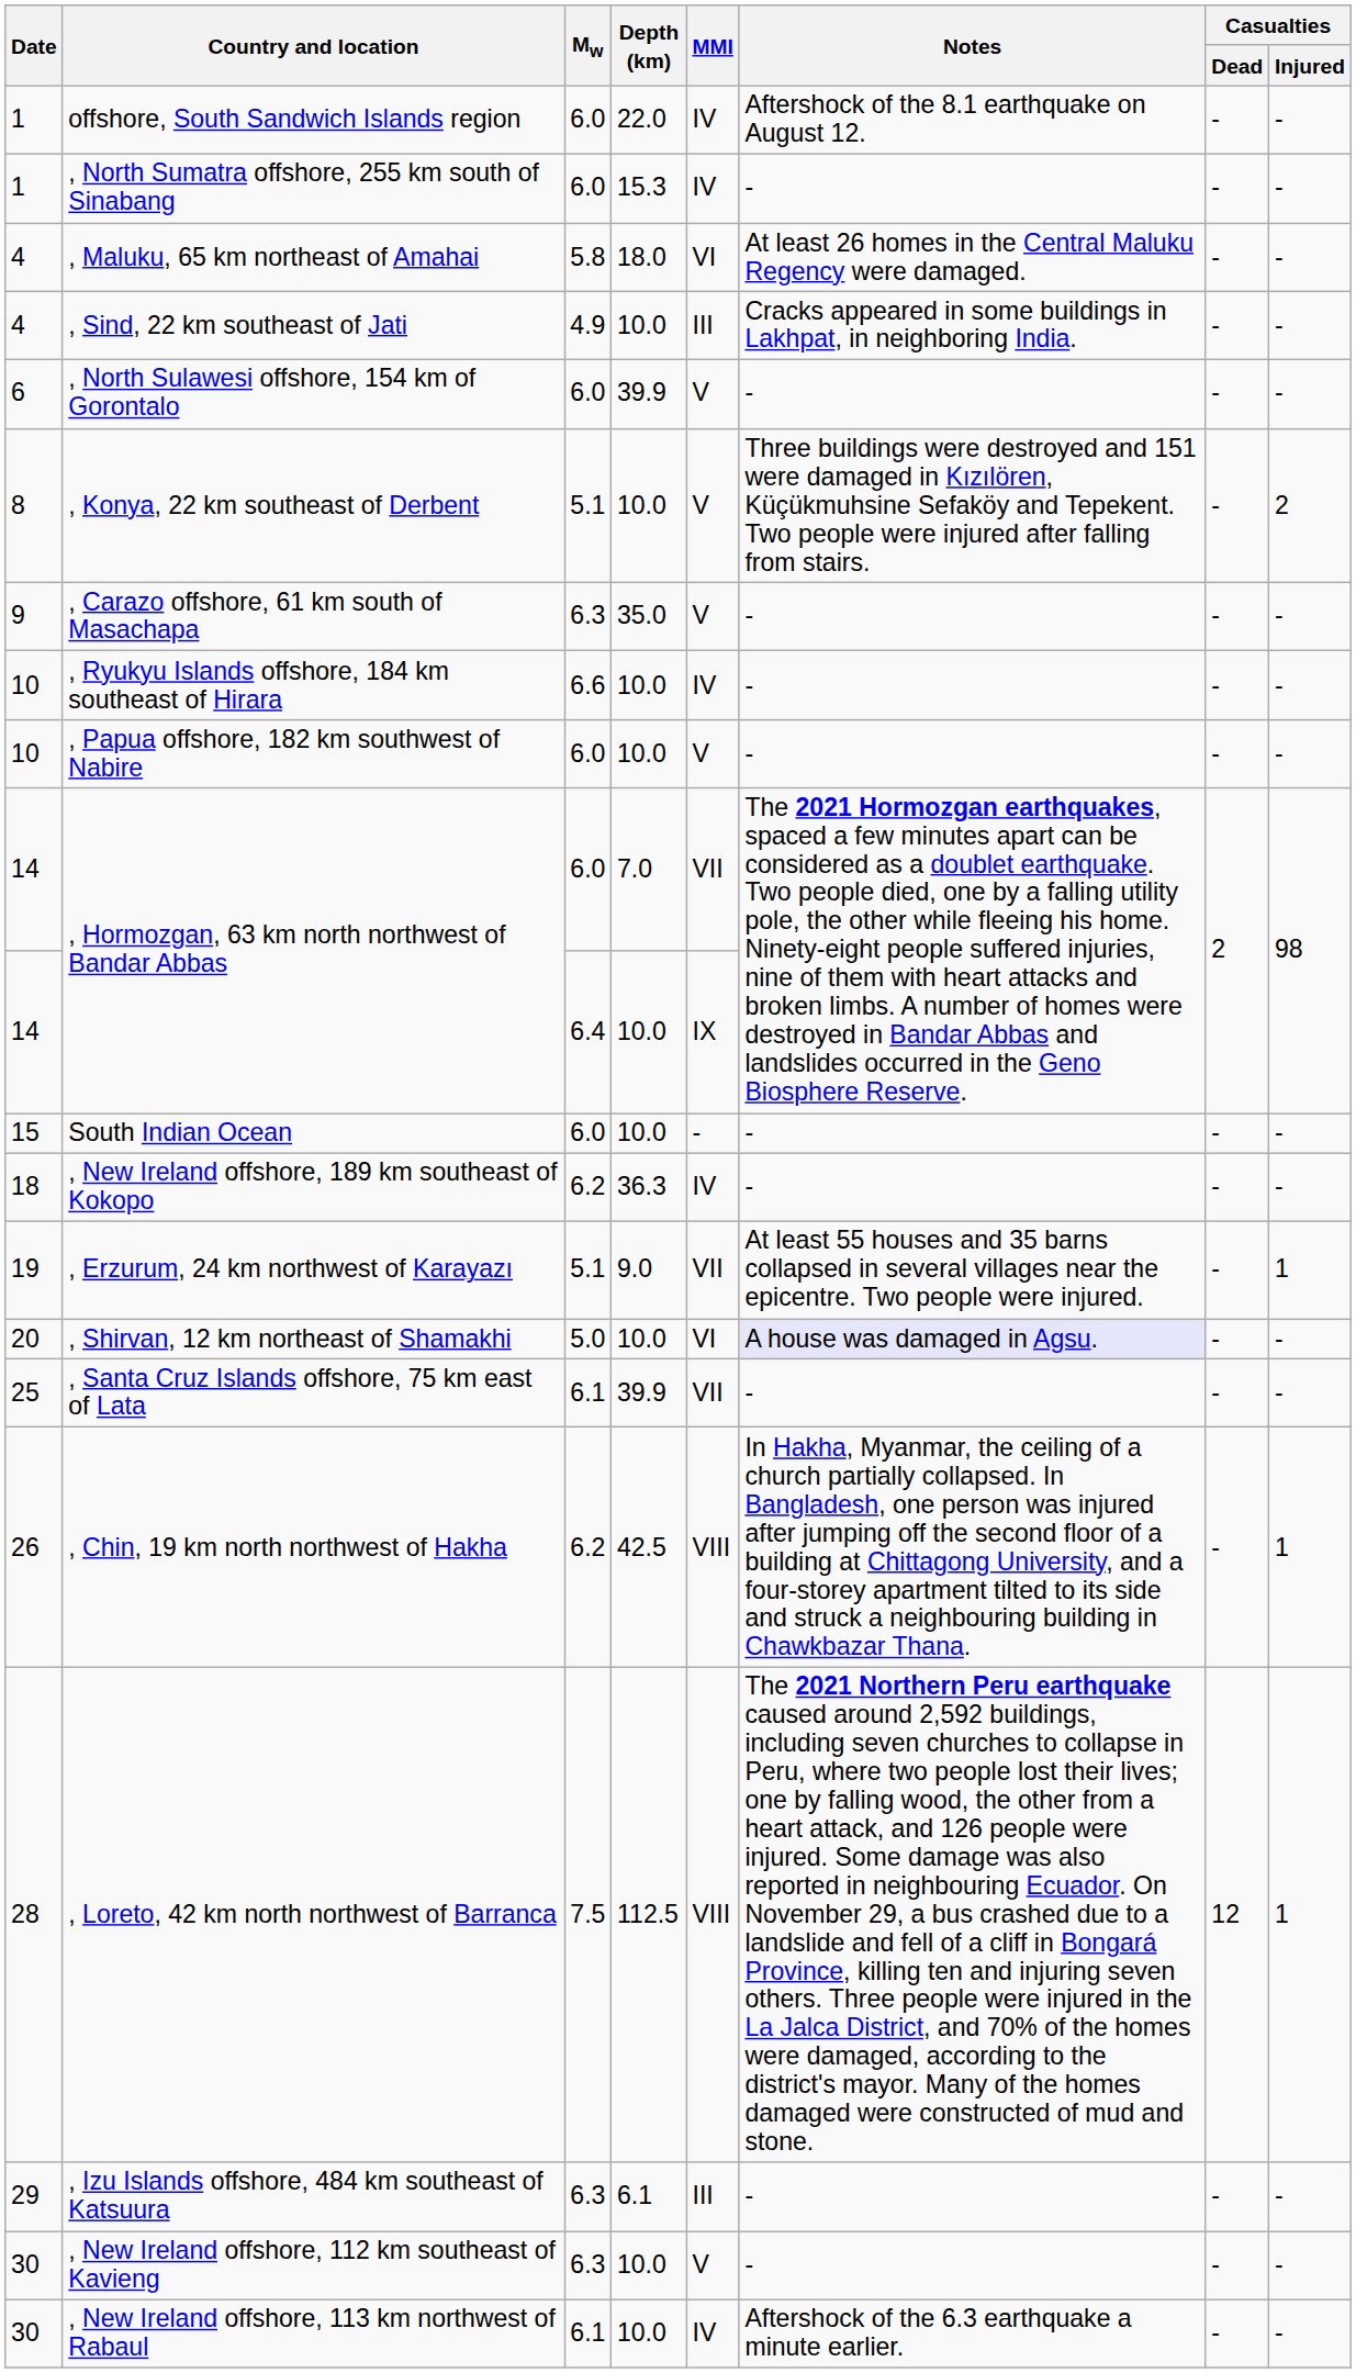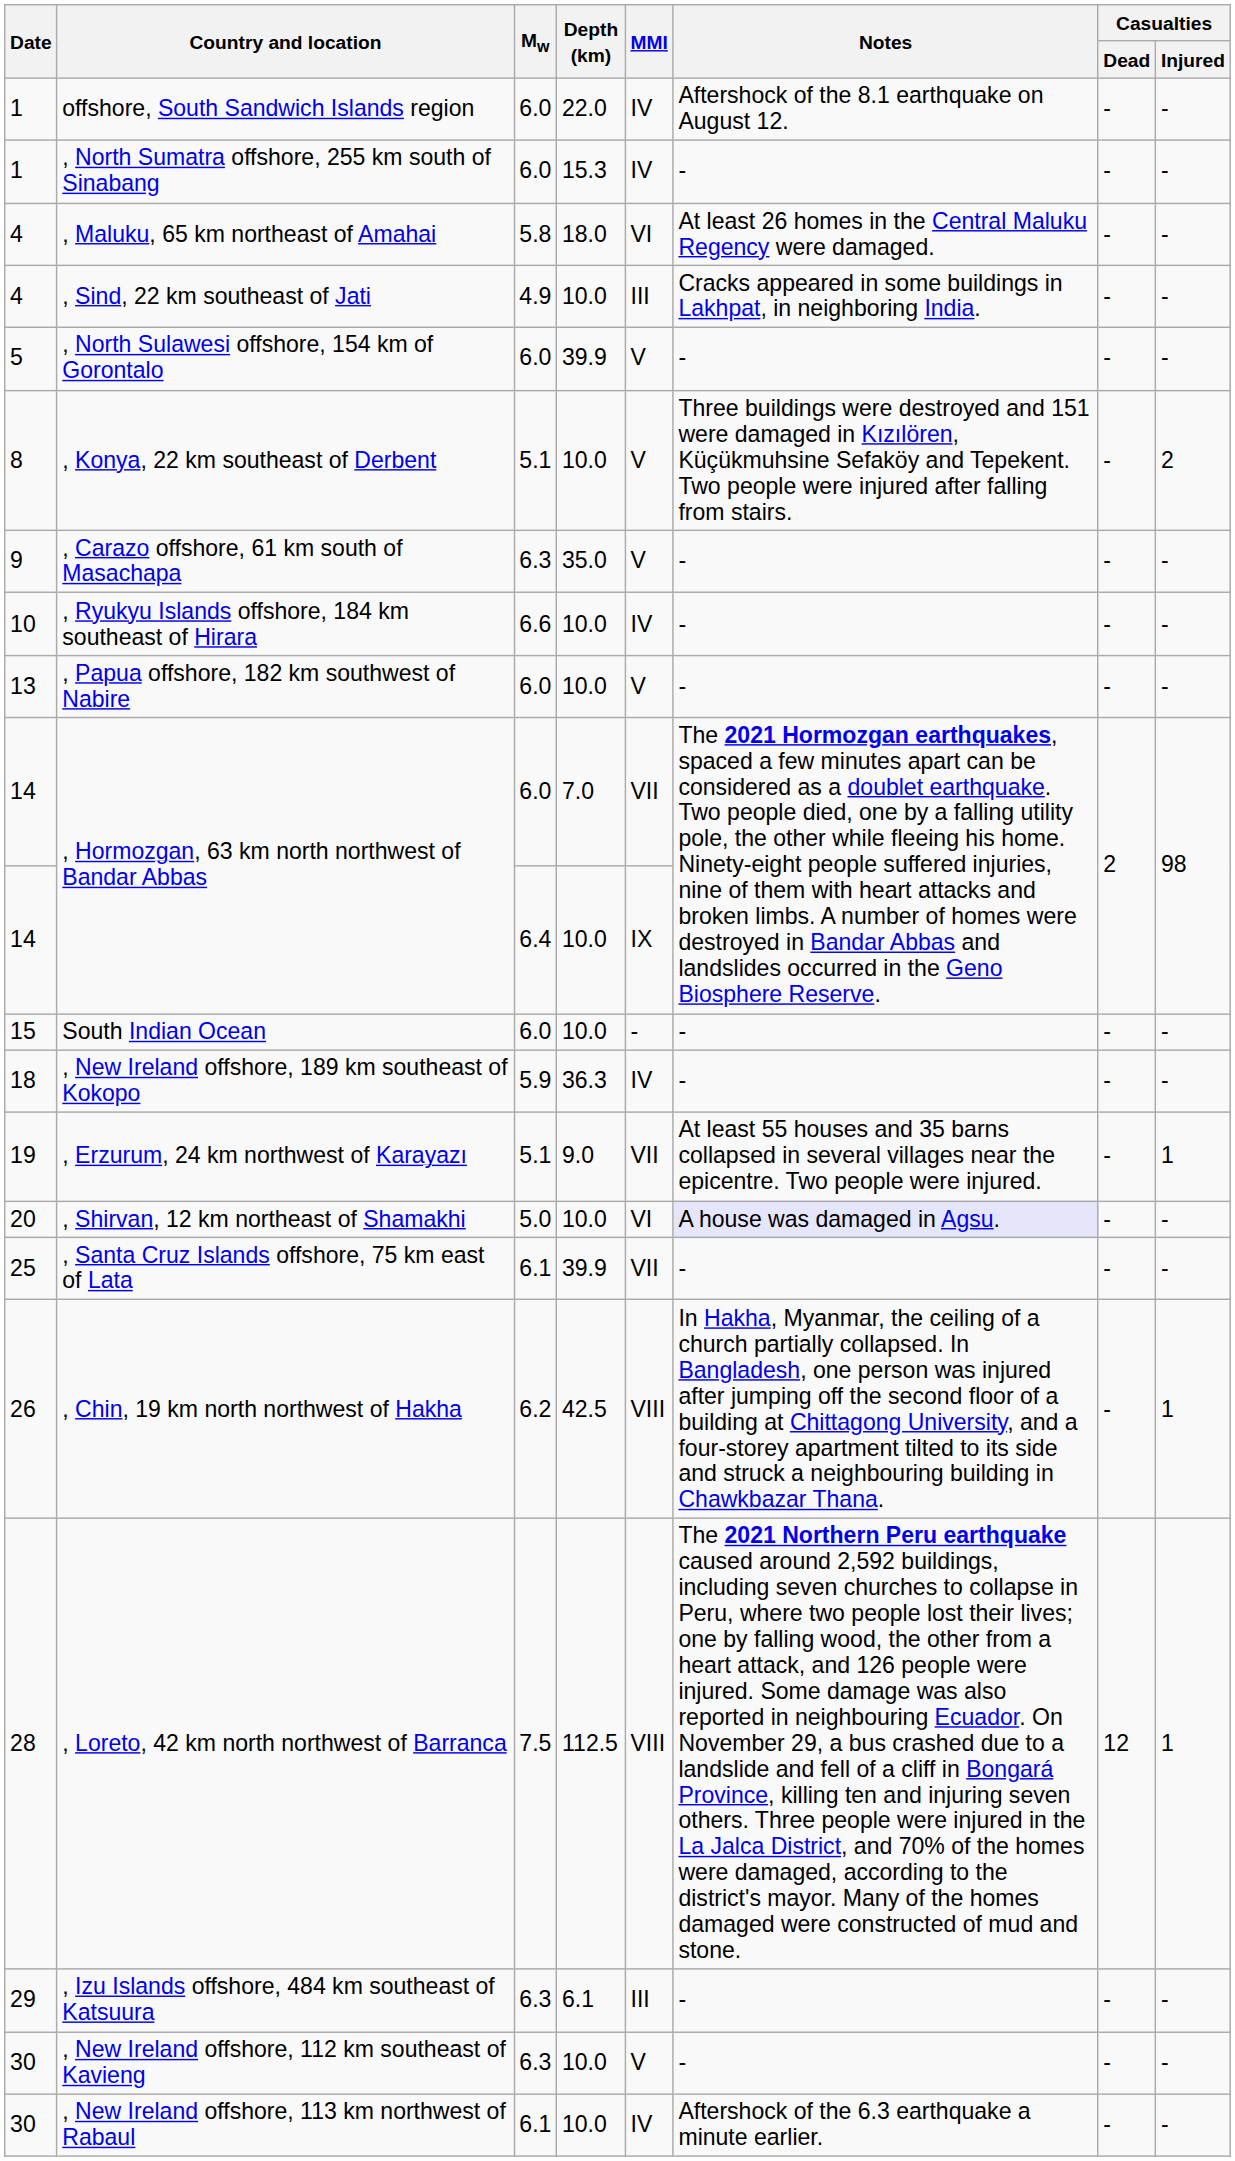, North Sulawesi offshore, 154 km of Gorontalo | Date: 6 -> 5
, Papua offshore, 182 km southwest of Nabire | Date: 10 -> 13
, New Ireland offshore, 189 km southeast of Kokopo | Mw: 6.2 -> 5.9
